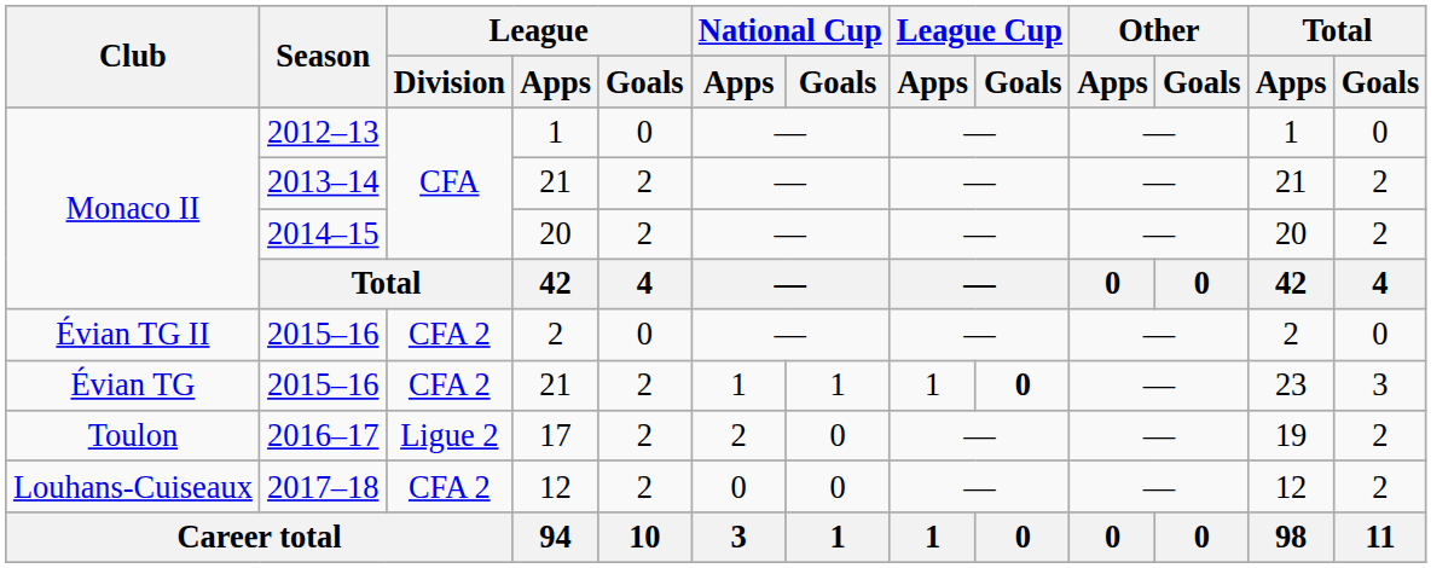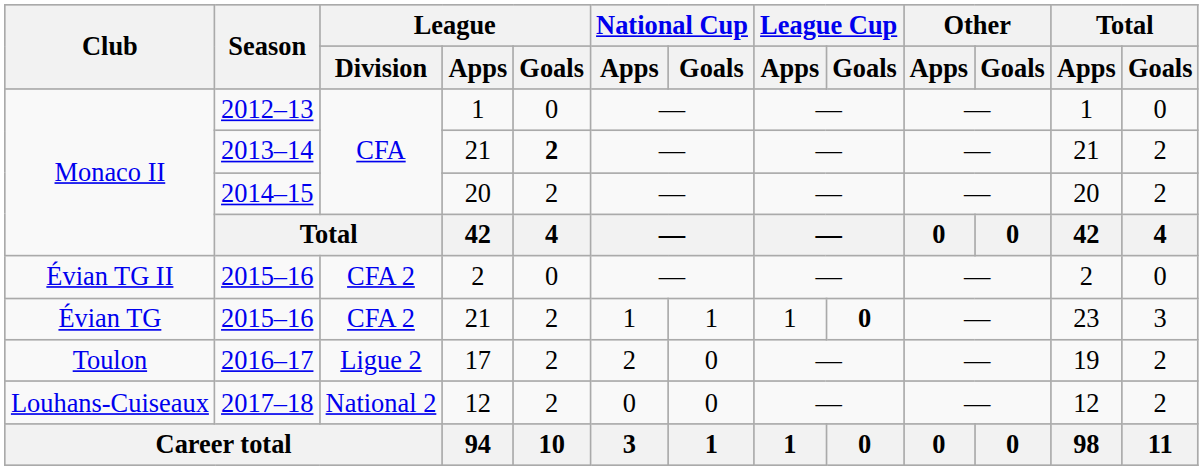2013–14 | League / Goals: normal -> bold
2017–18 | League / Division: CFA 2 -> National 2
